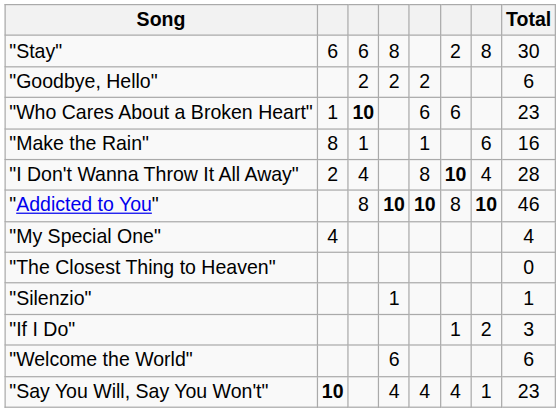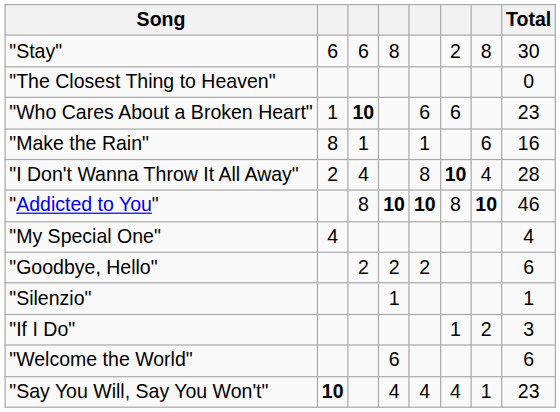rows swapped: "The Closest Thing to Heaven" <-> "Goodbye, Hello"
